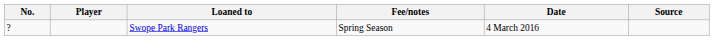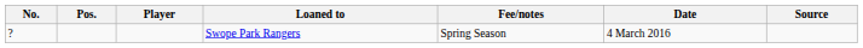+ column: Pos.
